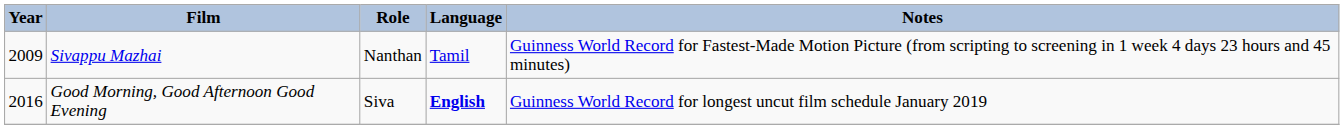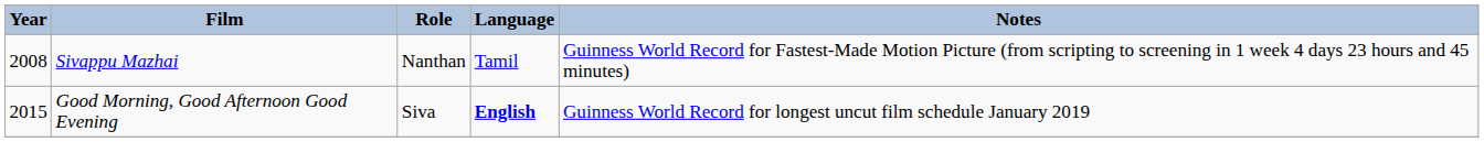Sivappu Mazhai | Year: 2009 -> 2008
Good Morning, Good Afternoon Good Evening | Year: 2016 -> 2015
